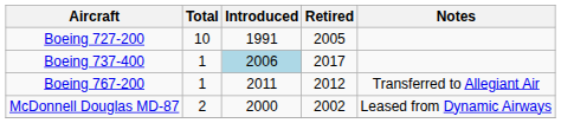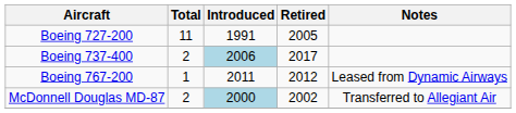Boeing 727-200 | Total: 10 -> 11
Boeing 737-400 | Total: 1 -> 2
Boeing 767-200 | Notes: Transferred to Allegiant Air -> Leased from Dynamic Airways
McDonnell Douglas MD-87 | Introduced: no background -> lightblue background
McDonnell Douglas MD-87 | Notes: Leased from Dynamic Airways -> Transferred to Allegiant Air
